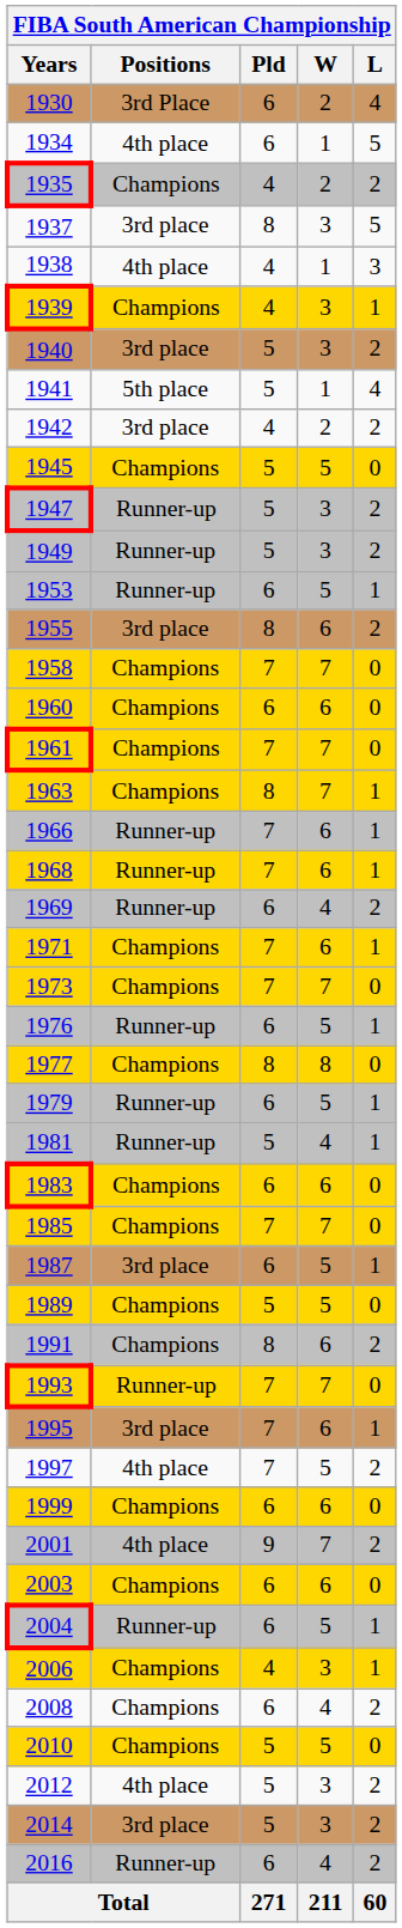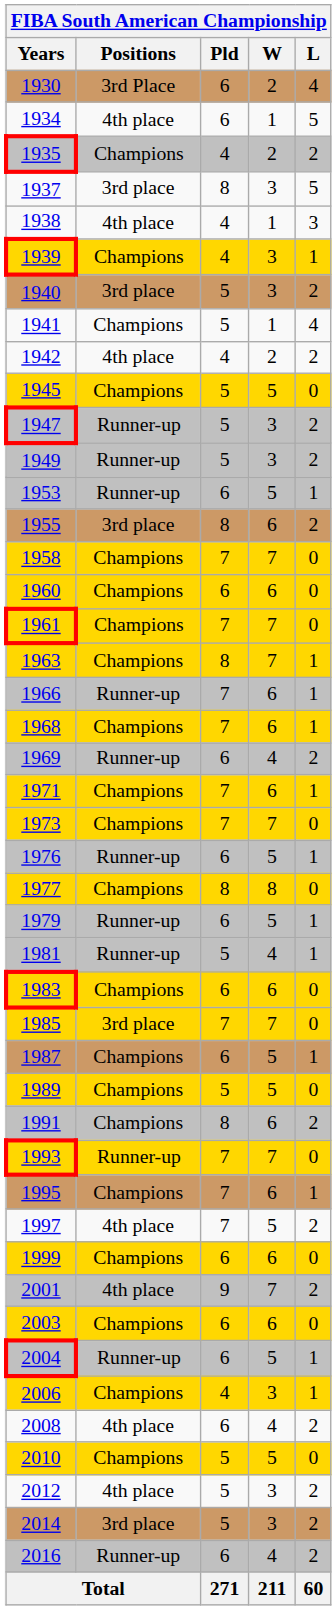1941 | Positions: 5th place -> Champions
1942 | Positions: 3rd place -> 4th place
1968 | Positions: Runner-up -> Champions
1985 | Positions: Champions -> 3rd place
1987 | Positions: 3rd place -> Champions
1995 | Positions: 3rd place -> Champions
2008 | Positions: Champions -> 4th place
